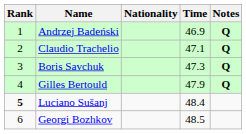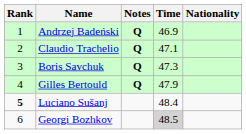columns swapped: Nationality <-> Notes
Georgi Bozhkov | Time: no background -> lightgrey background
